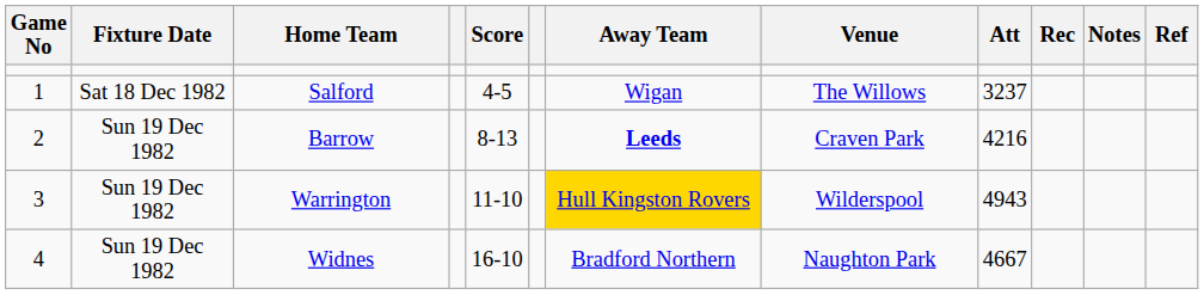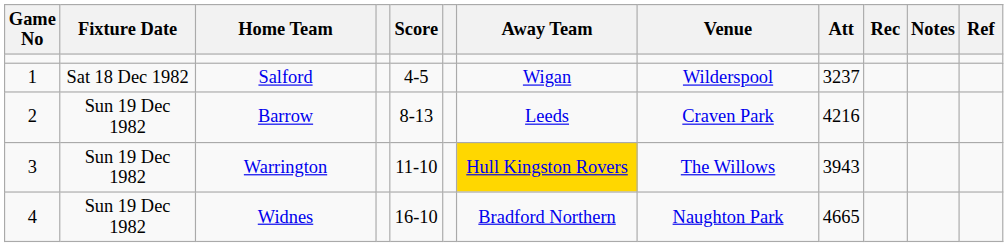Salford | Venue: The Willows -> Wilderspool
Barrow | Away Team: bold -> normal
Warrington | Venue: Wilderspool -> The Willows
Warrington | Att: 4943 -> 3943
Widnes | Att: 4667 -> 4665
